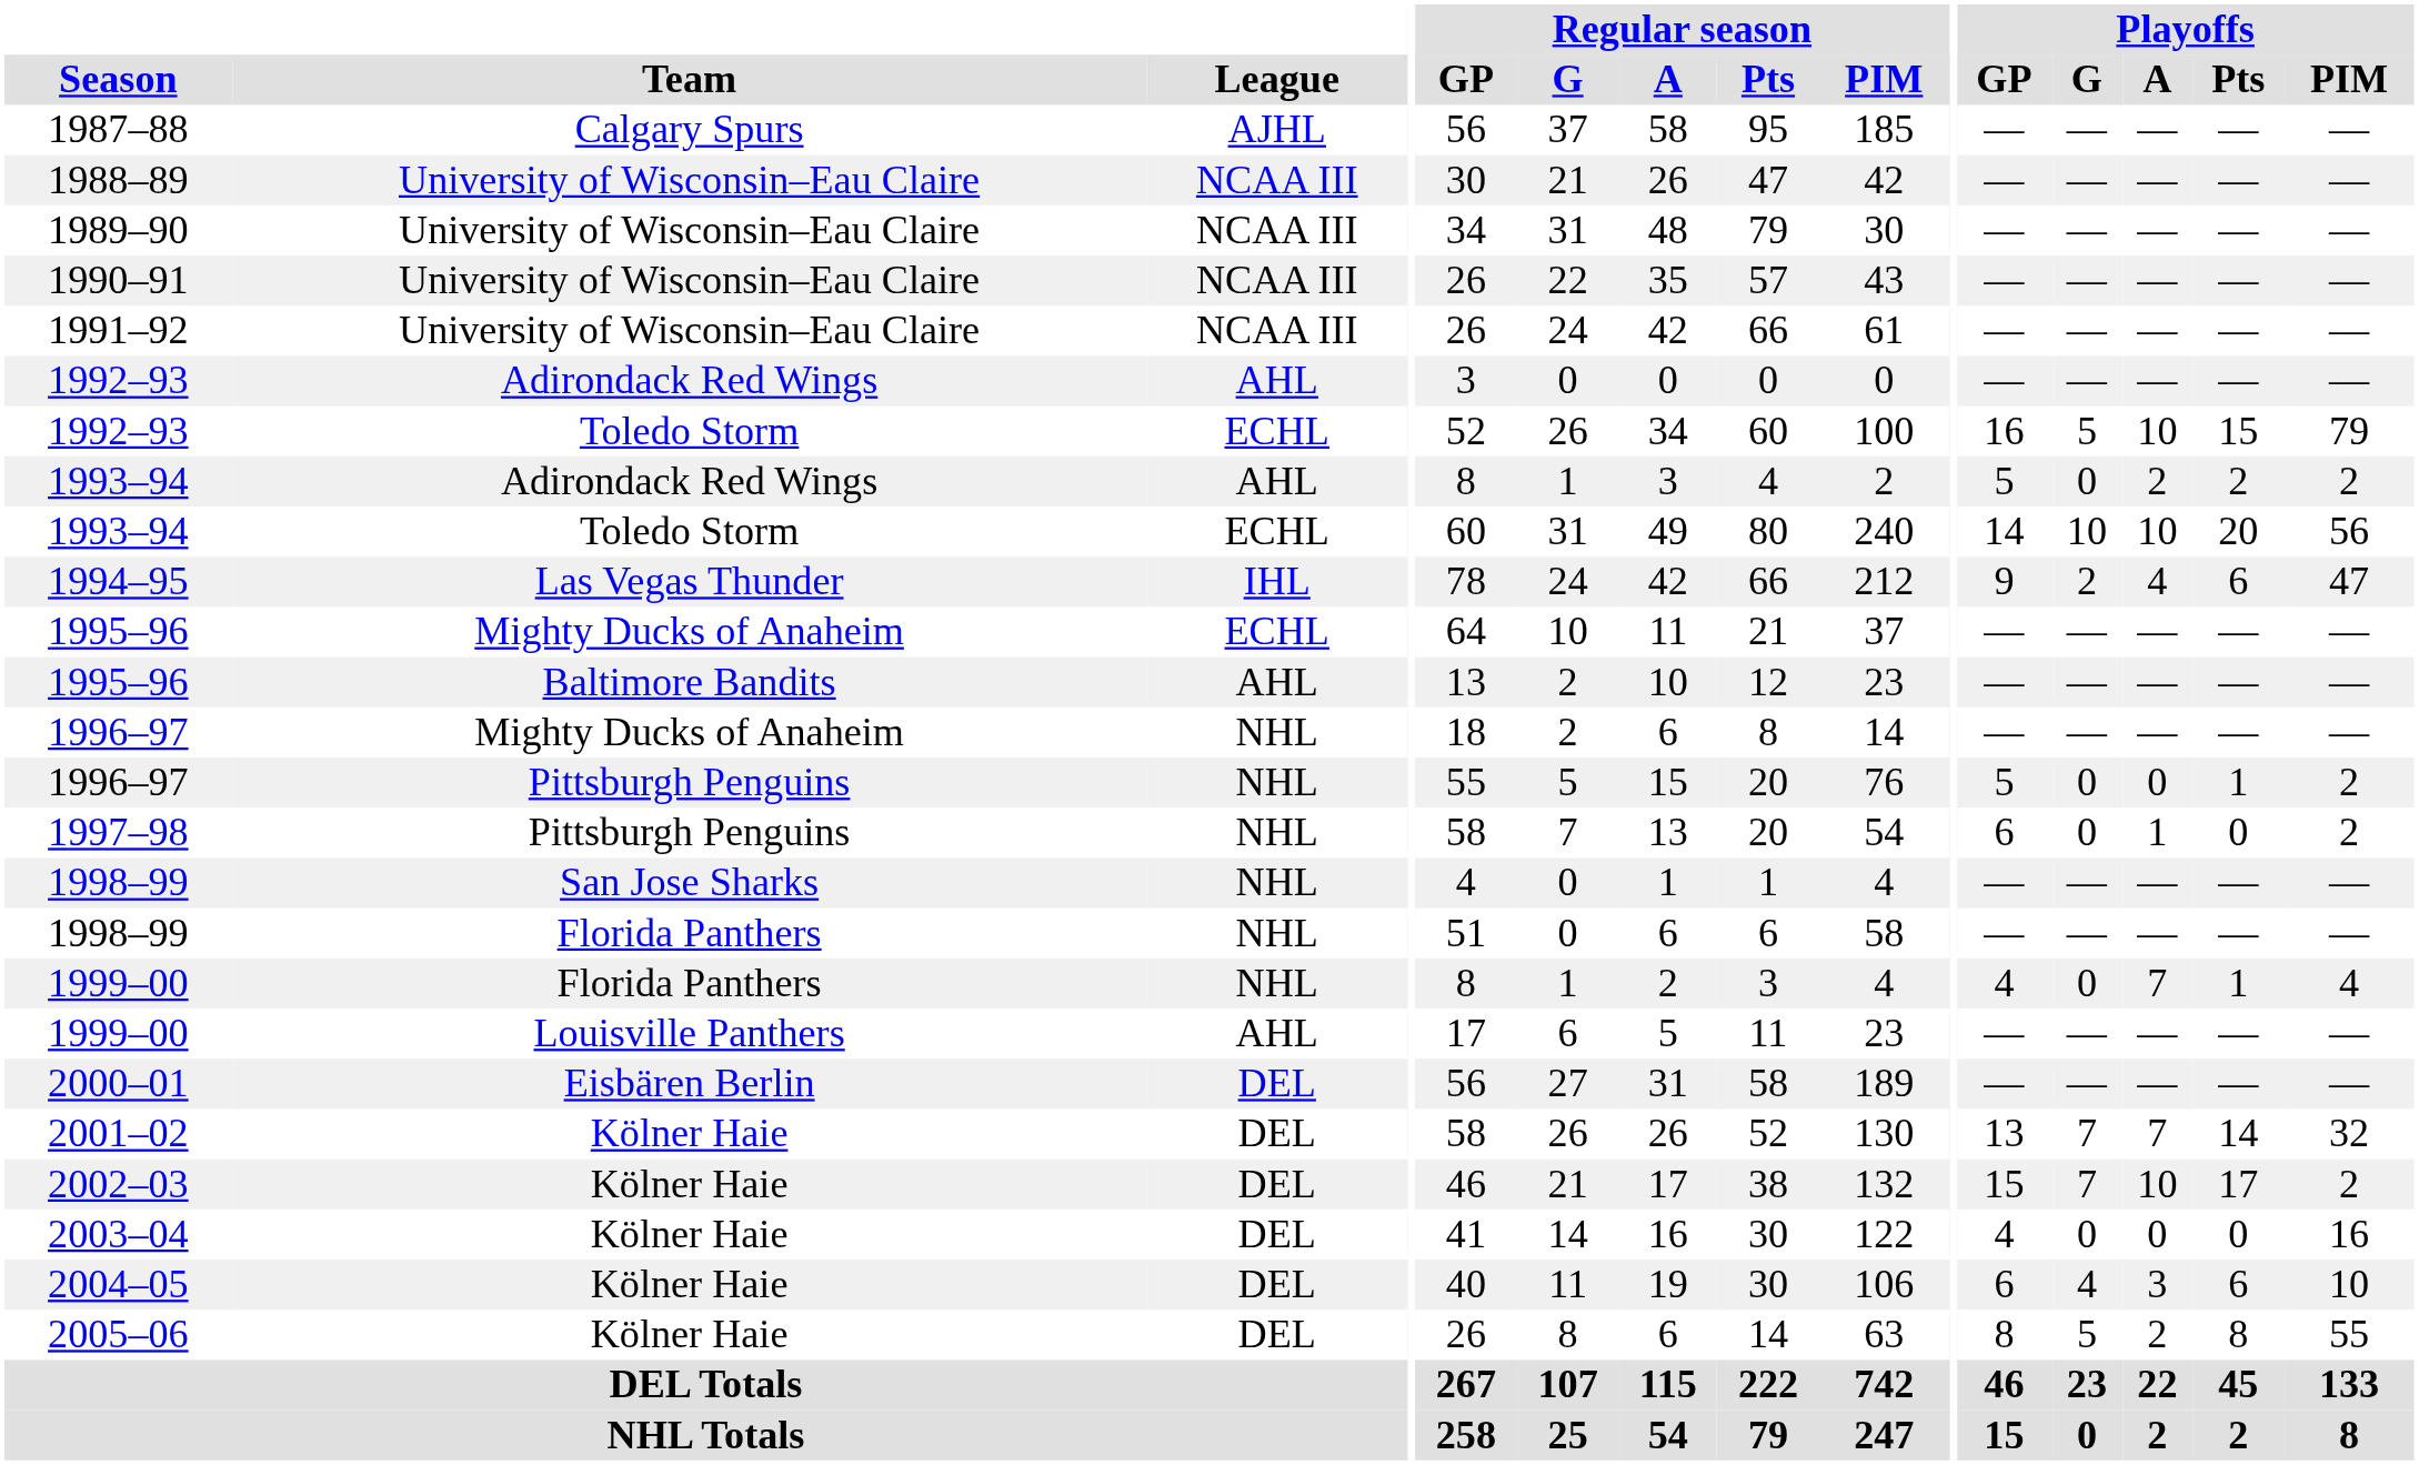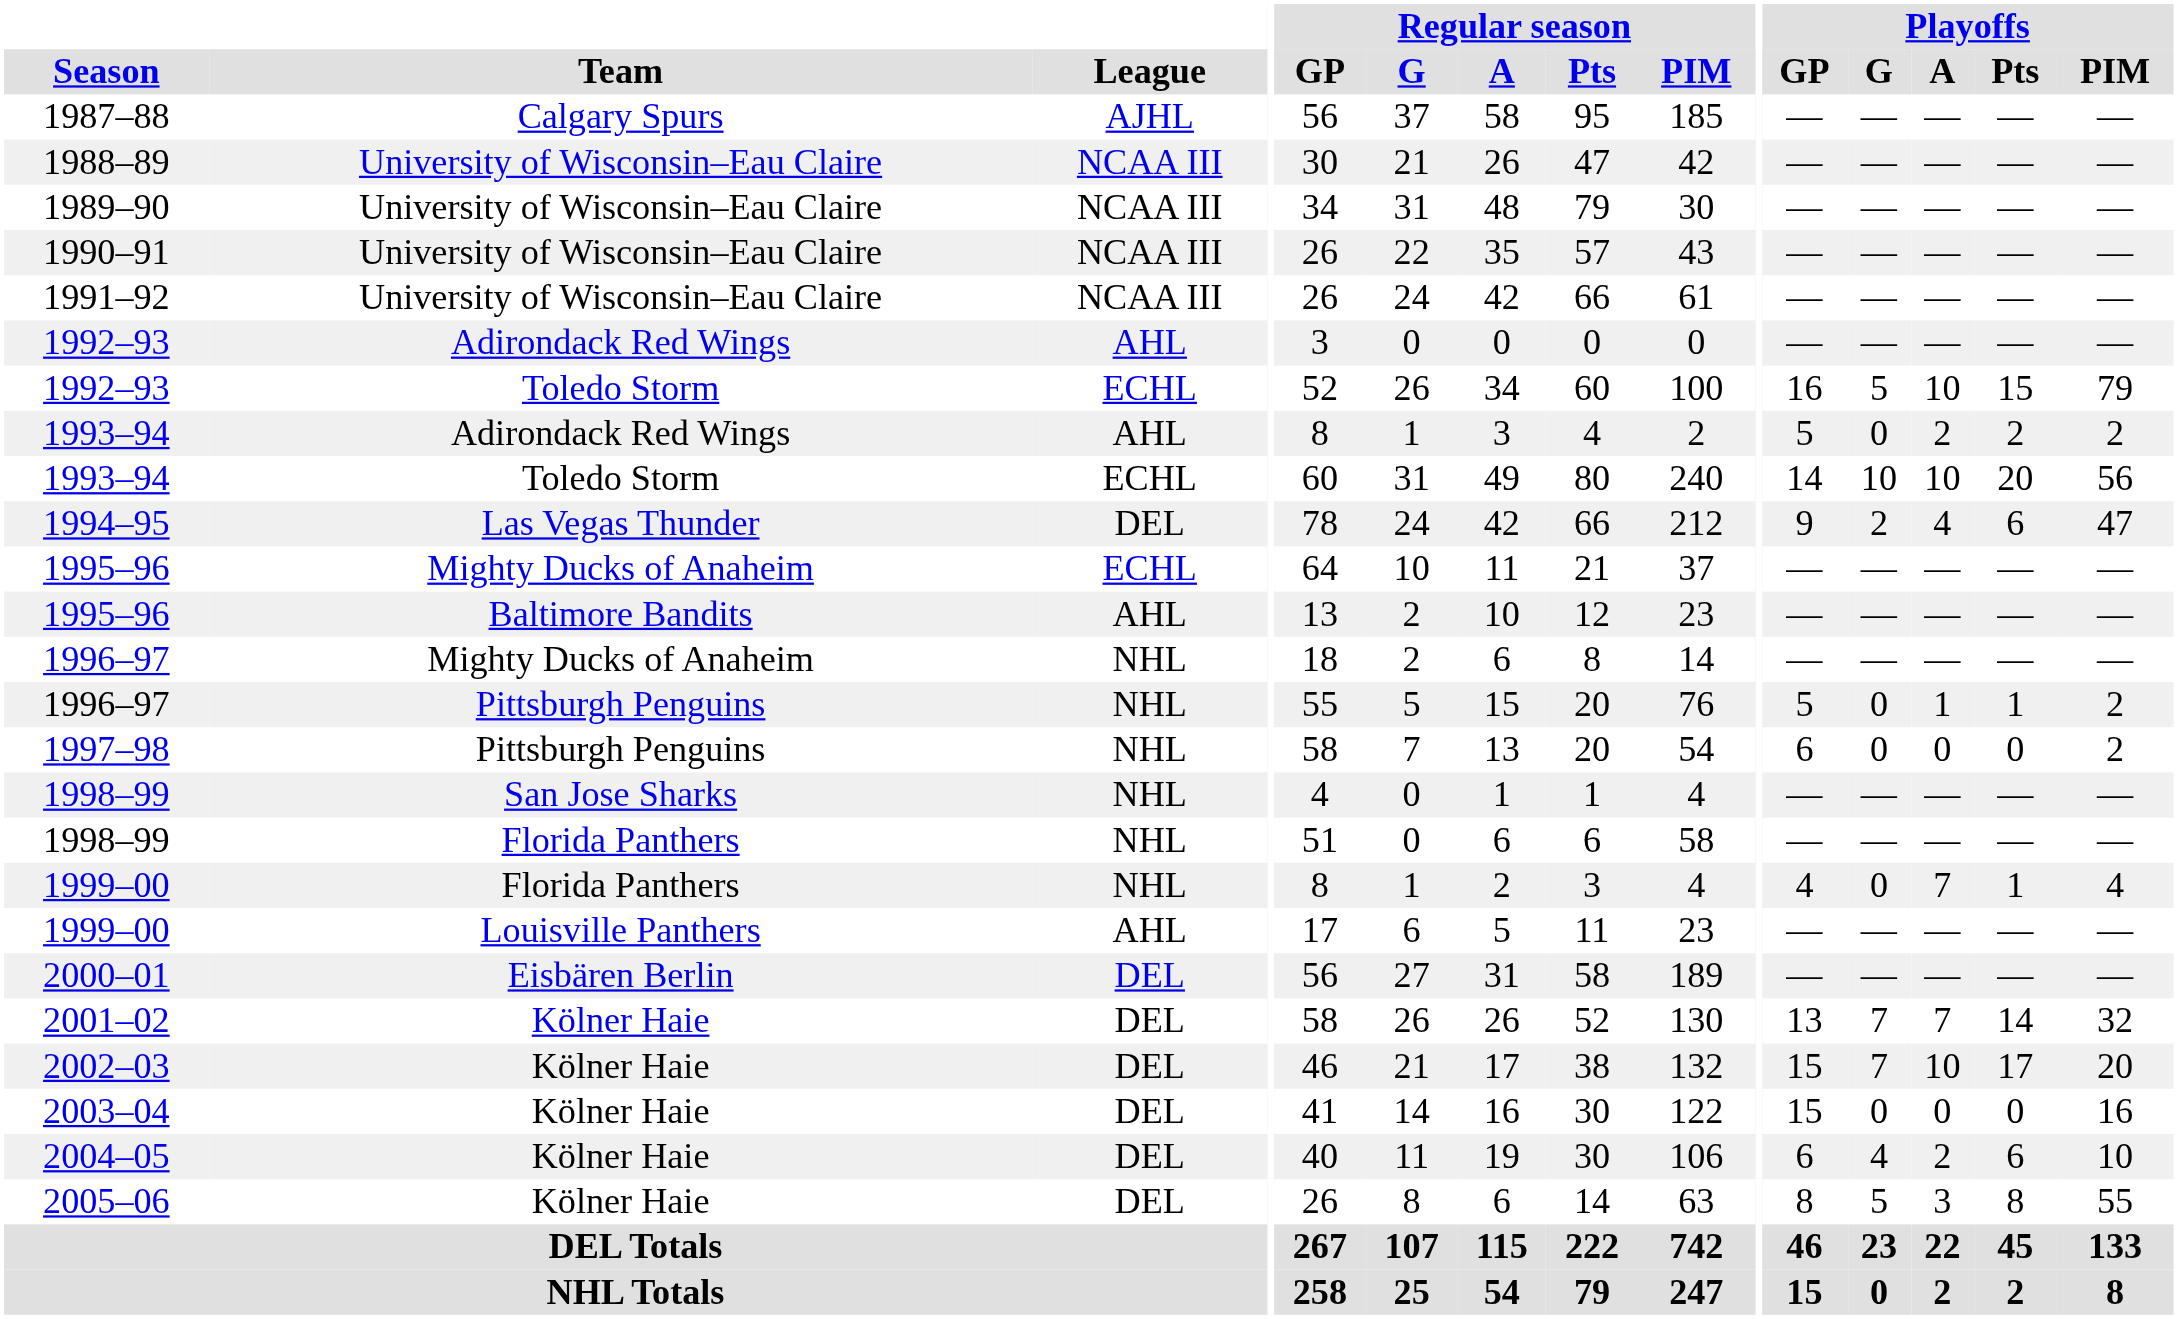1994–95 | League: IHL -> DEL
1996–97 / Pittsburgh Penguins | Playoffs / A: 0 -> 1
1997–98 | Playoffs / A: 1 -> 0
2002–03 | Playoffs / PIM: 2 -> 20
2003–04 | Playoffs / GP: 4 -> 15
2004–05 | Playoffs / A: 3 -> 2
2005–06 | Playoffs / A: 2 -> 3
